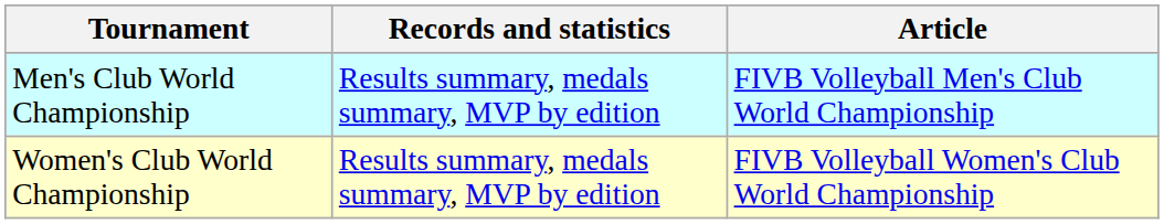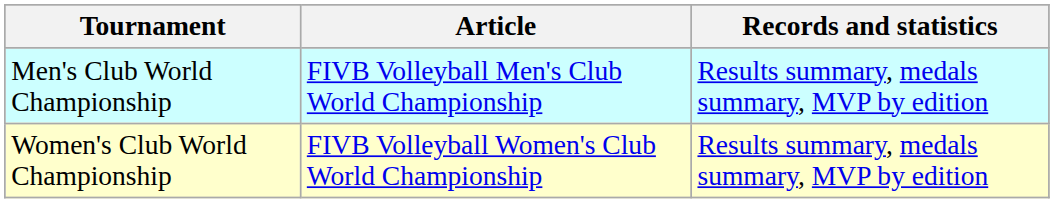columns swapped: Article <-> Records and statistics
